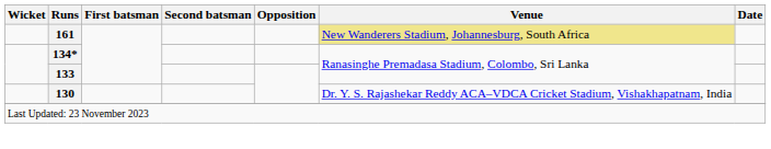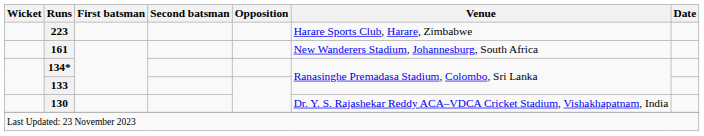+ row: 223 | Harare Sports Club, Harare, Zimbabwe
161 | Venue: khaki background -> no background
